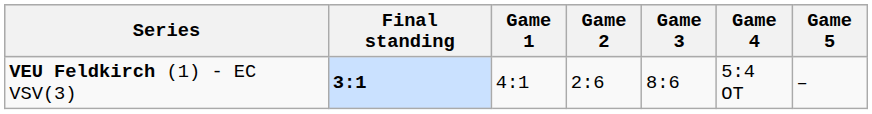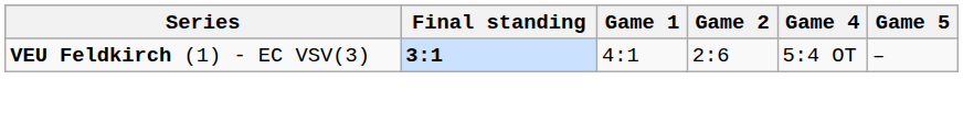- column: Game 3 | 8:6
